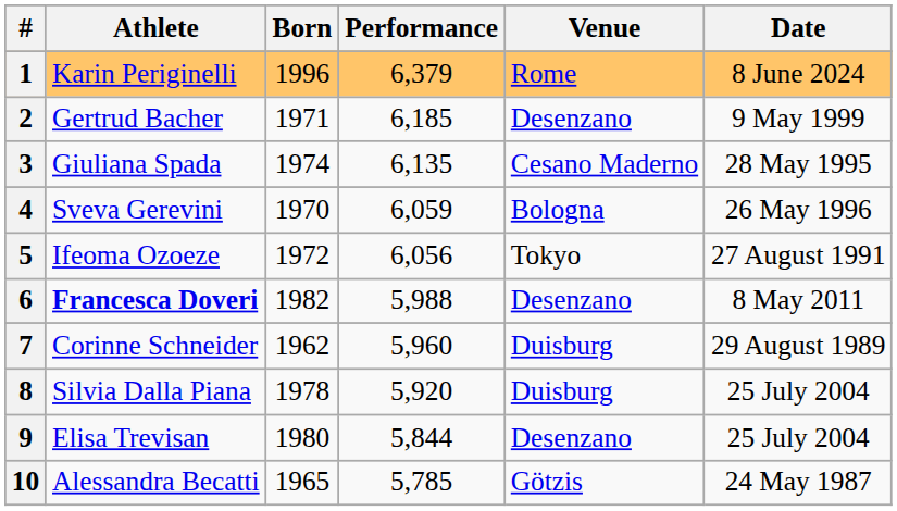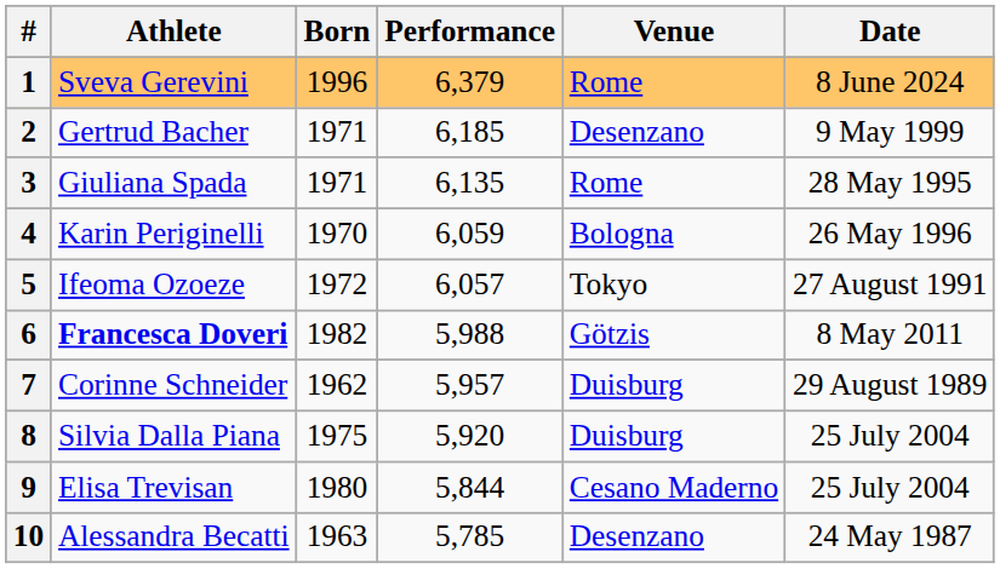1 | Athlete: Karin Periginelli -> Sveva Gerevini
3 | Born: 1974 -> 1971
3 | Venue: Cesano Maderno -> Rome
4 | Athlete: Sveva Gerevini -> Karin Periginelli
5 | Performance: 6,056 -> 6,057
6 | Venue: Desenzano -> Götzis
7 | Performance: 5,960 -> 5,957
8 | Born: 1978 -> 1975
9 | Venue: Desenzano -> Cesano Maderno
10 | Born: 1965 -> 1963
10 | Venue: Götzis -> Desenzano
